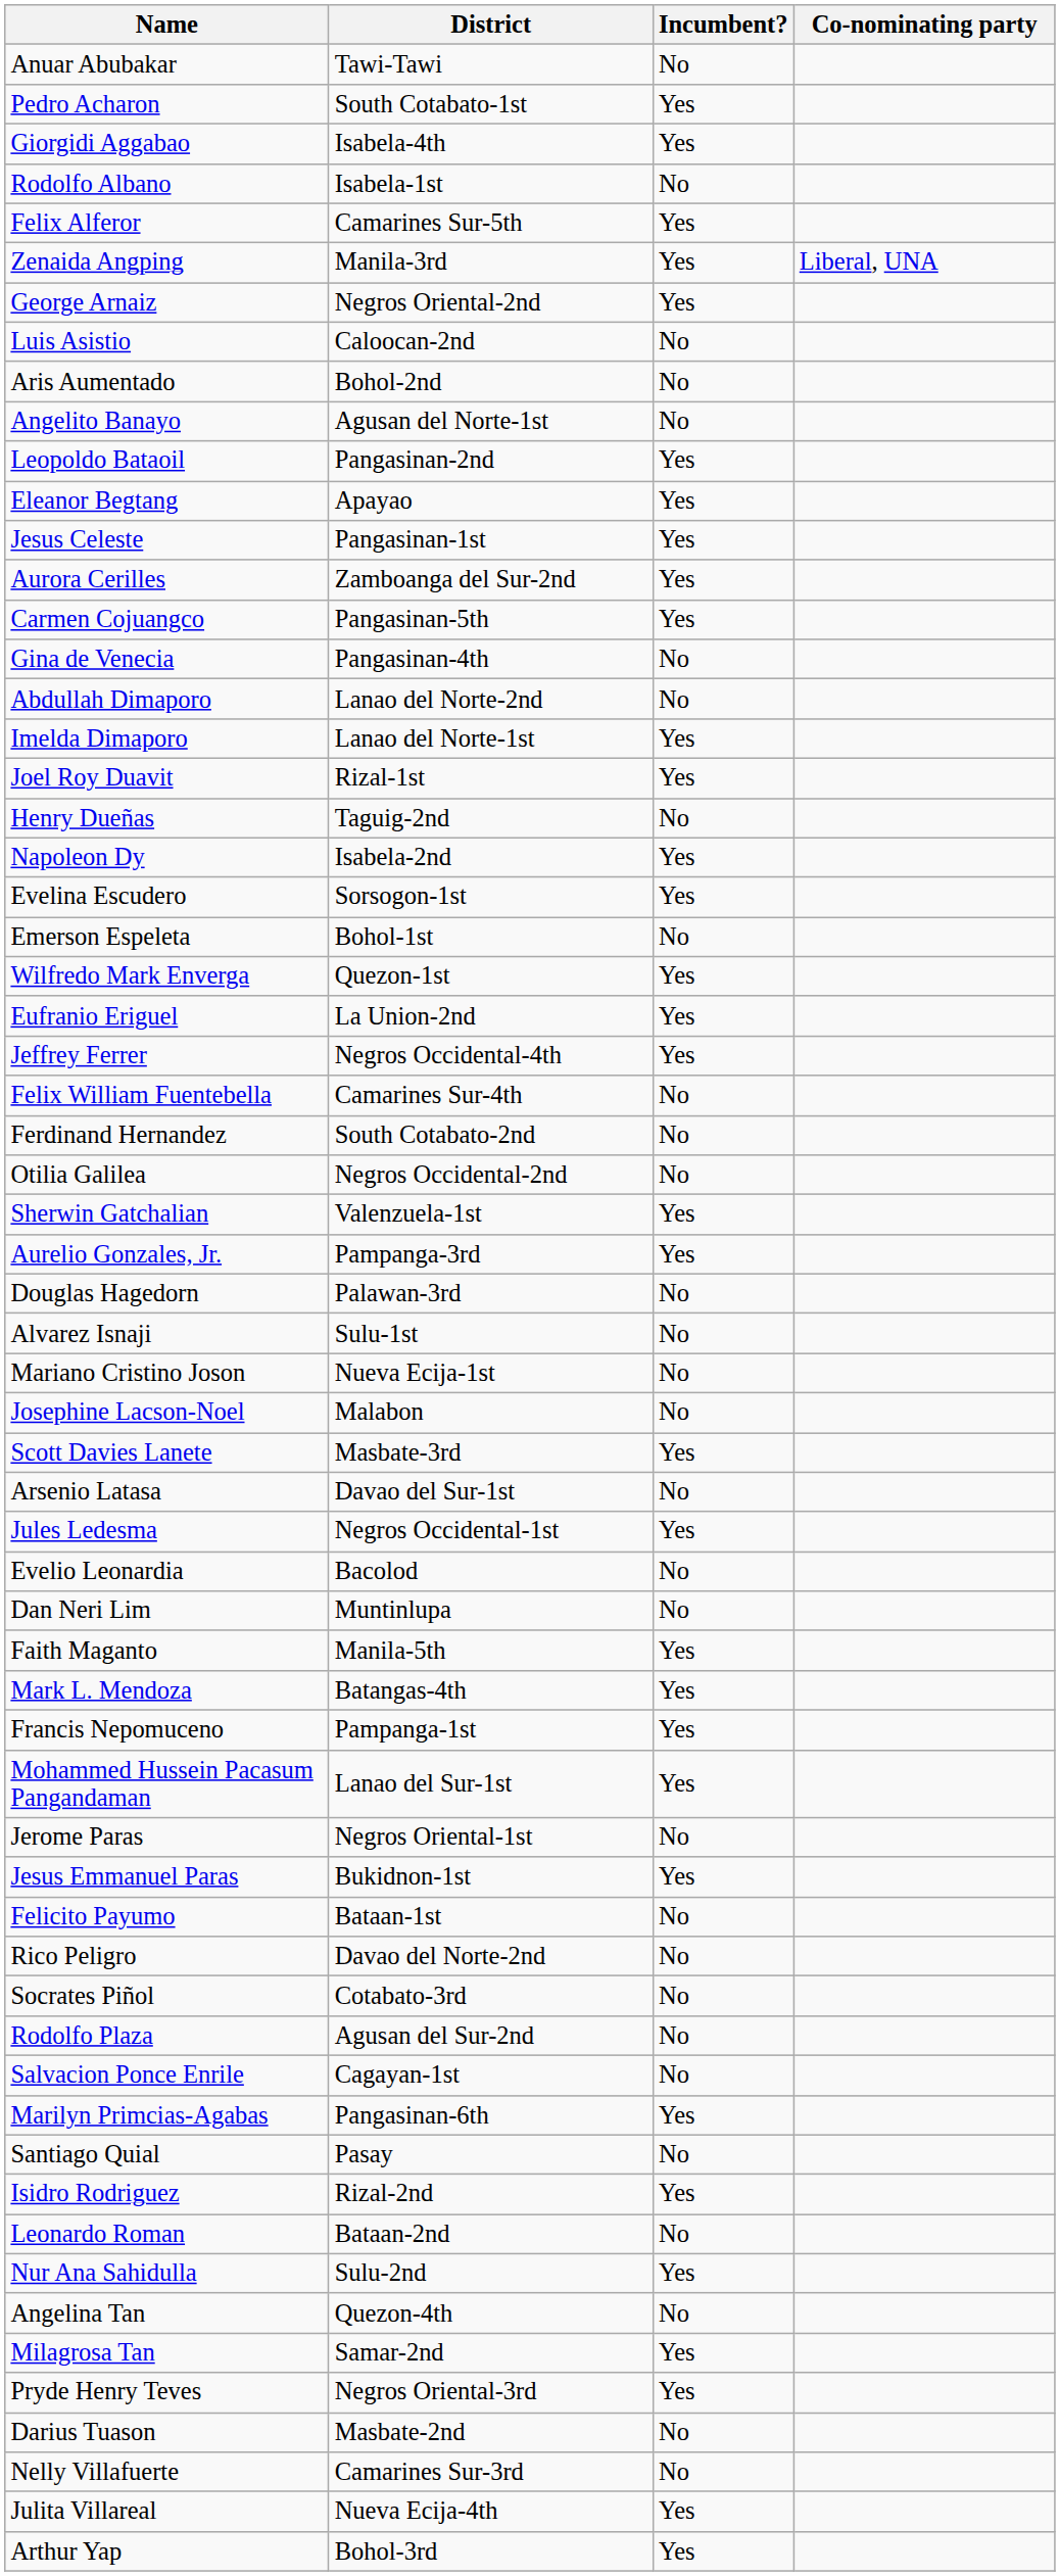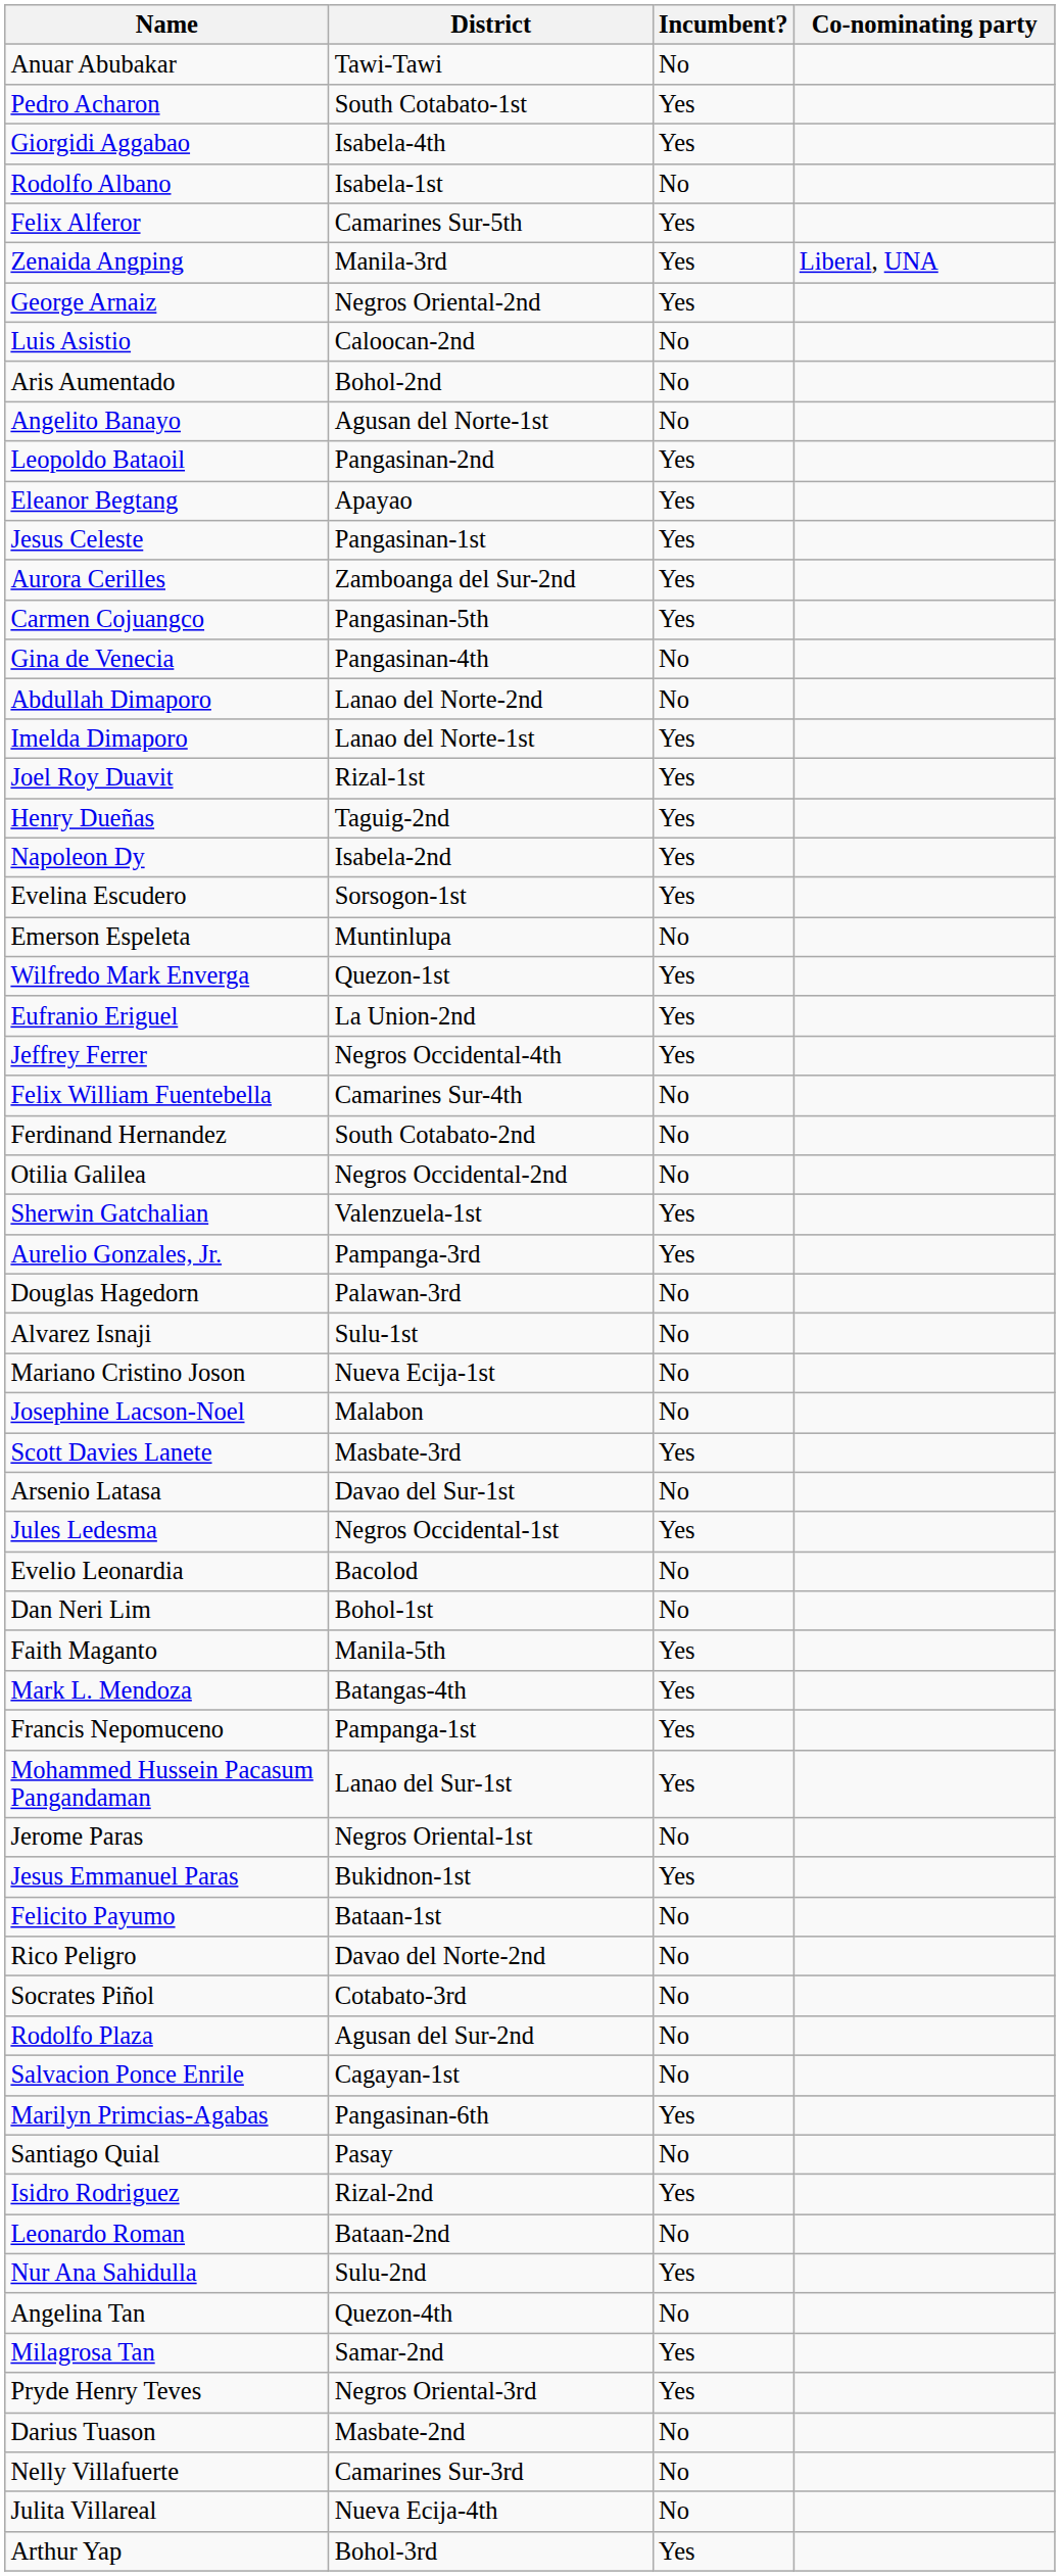Henry Dueñas | Incumbent?: No -> Yes
Emerson Espeleta | District: Bohol-1st -> Muntinlupa
Dan Neri Lim | District: Muntinlupa -> Bohol-1st
Julita Villareal | Incumbent?: Yes -> No
